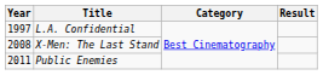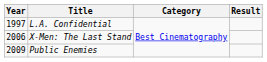X-Men: The Last Stand | Year: 2008 -> 2006
Public Enemies | Year: 2011 -> 2009
